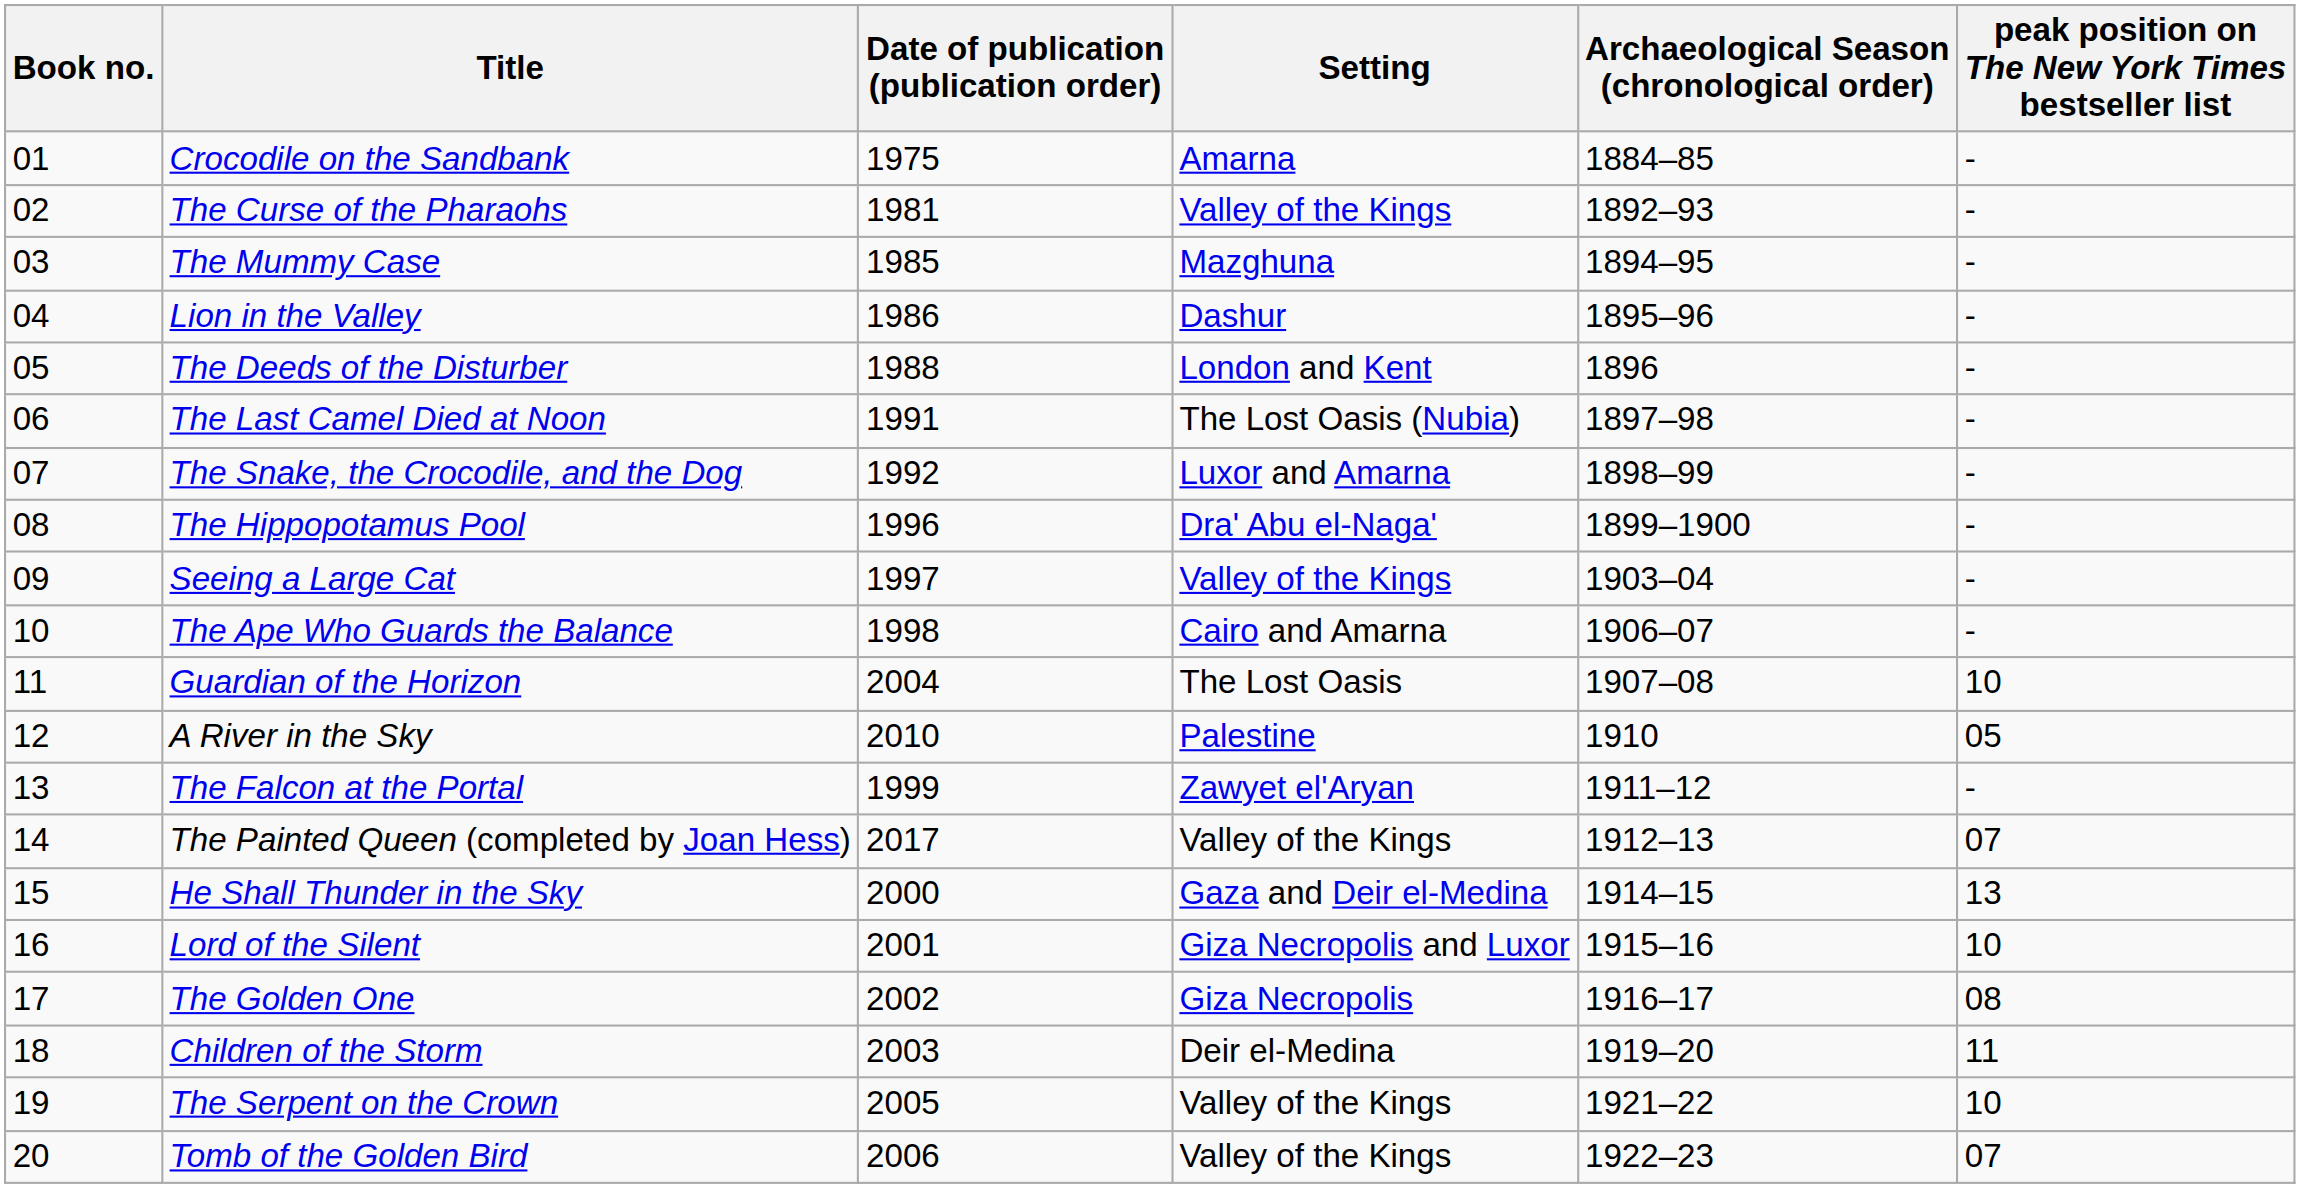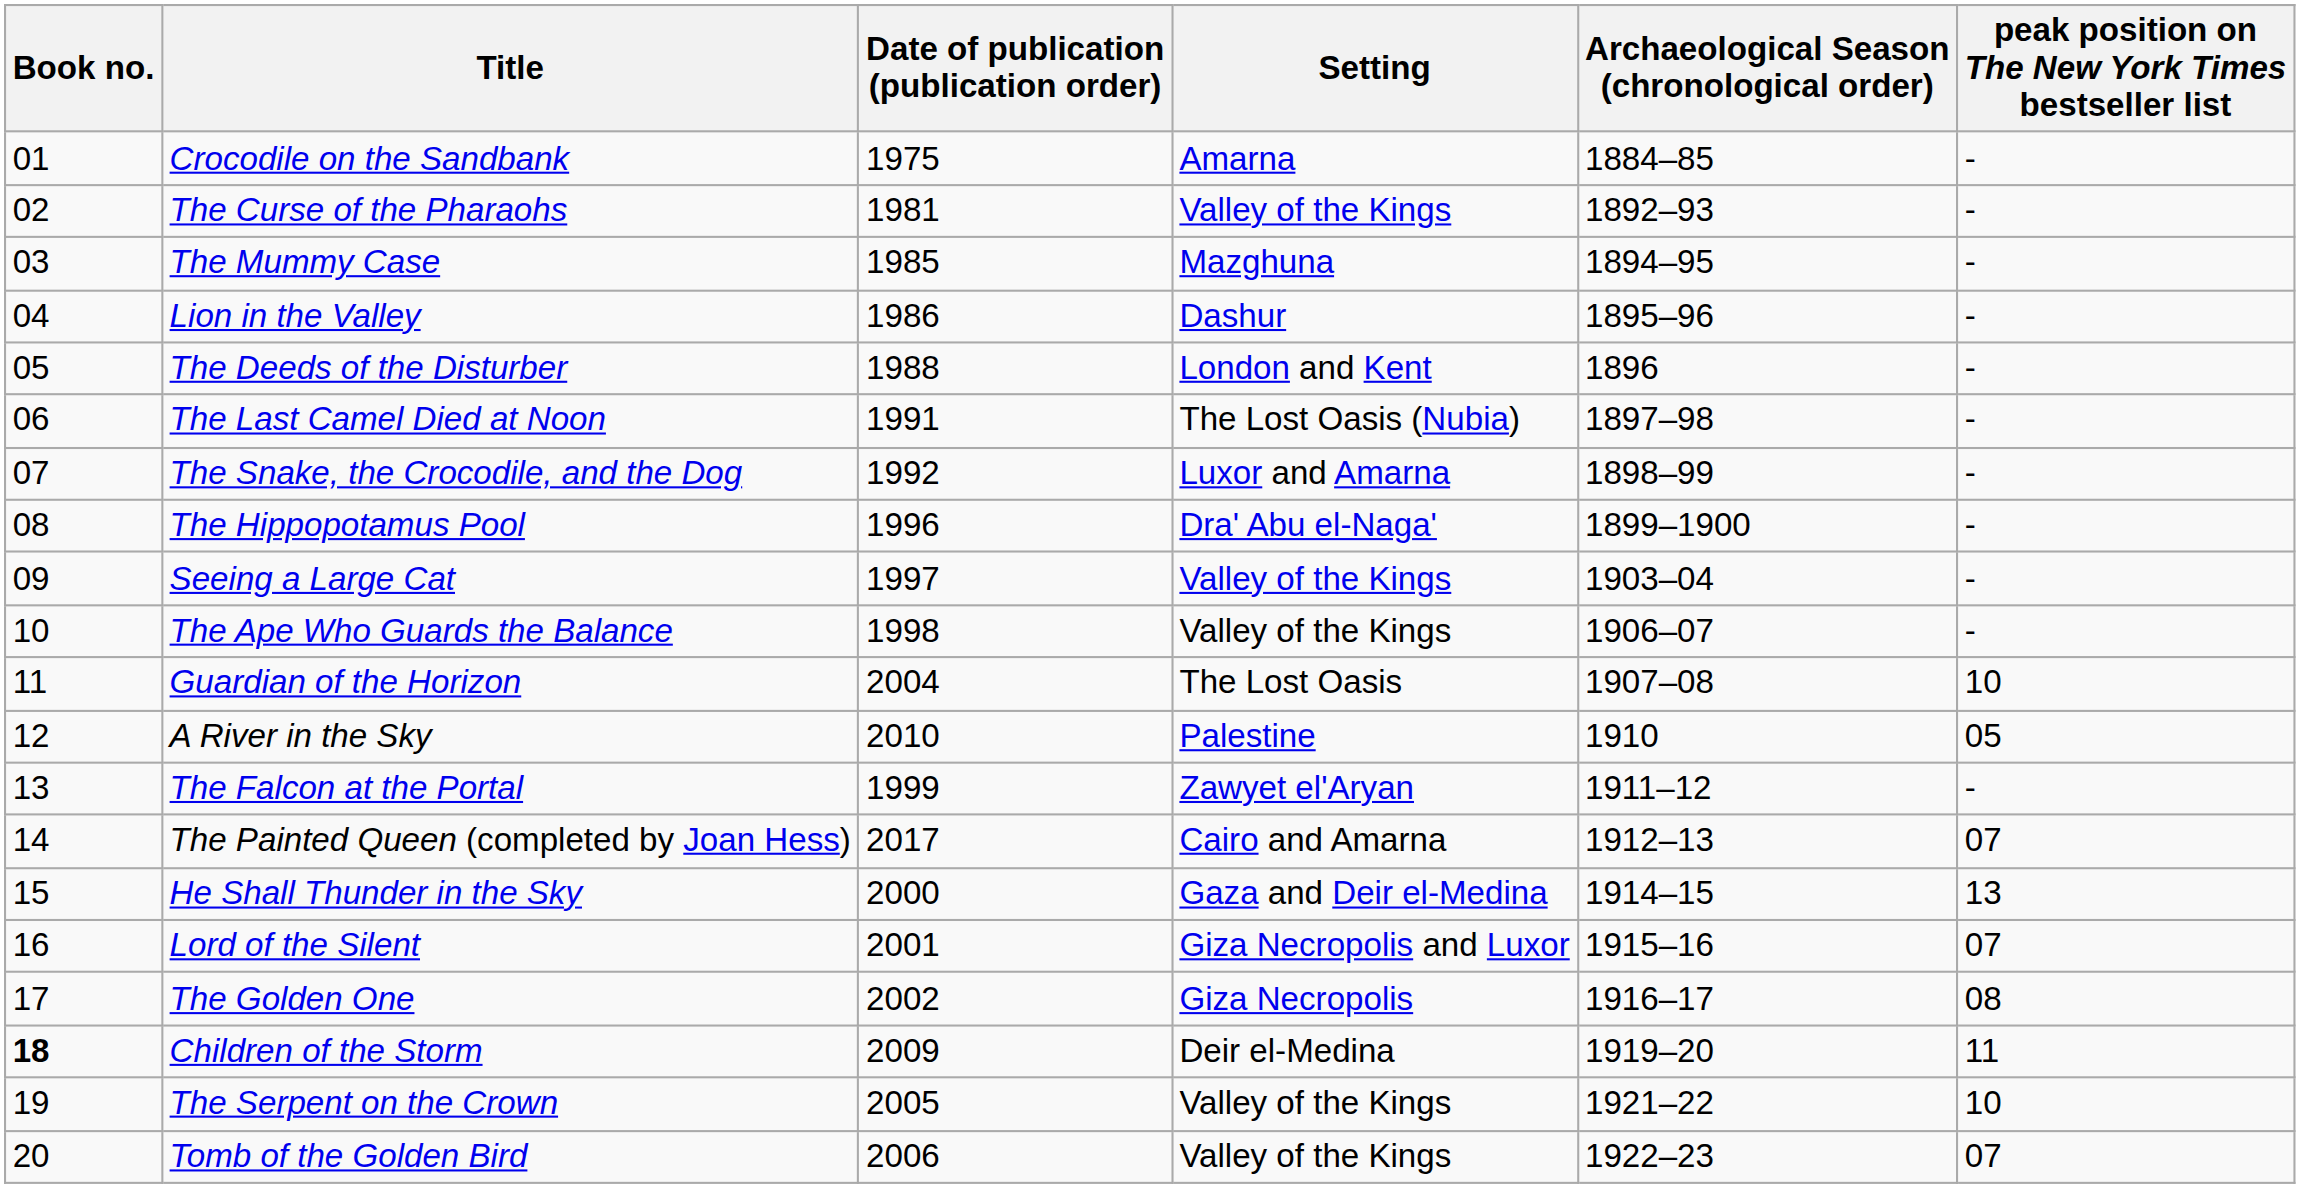The Ape Who Guards the Balance | Setting: Cairo and Amarna -> Valley of the Kings
The Painted Queen (completed by Joan Hess) | Setting: Valley of the Kings -> Cairo and Amarna
Lord of the Silent | peak position on The New York Times bestseller list: 10 -> 07
Children of the Storm | Book no.: normal -> bold
Children of the Storm | Date of publication (publication order): 2003 -> 2009
